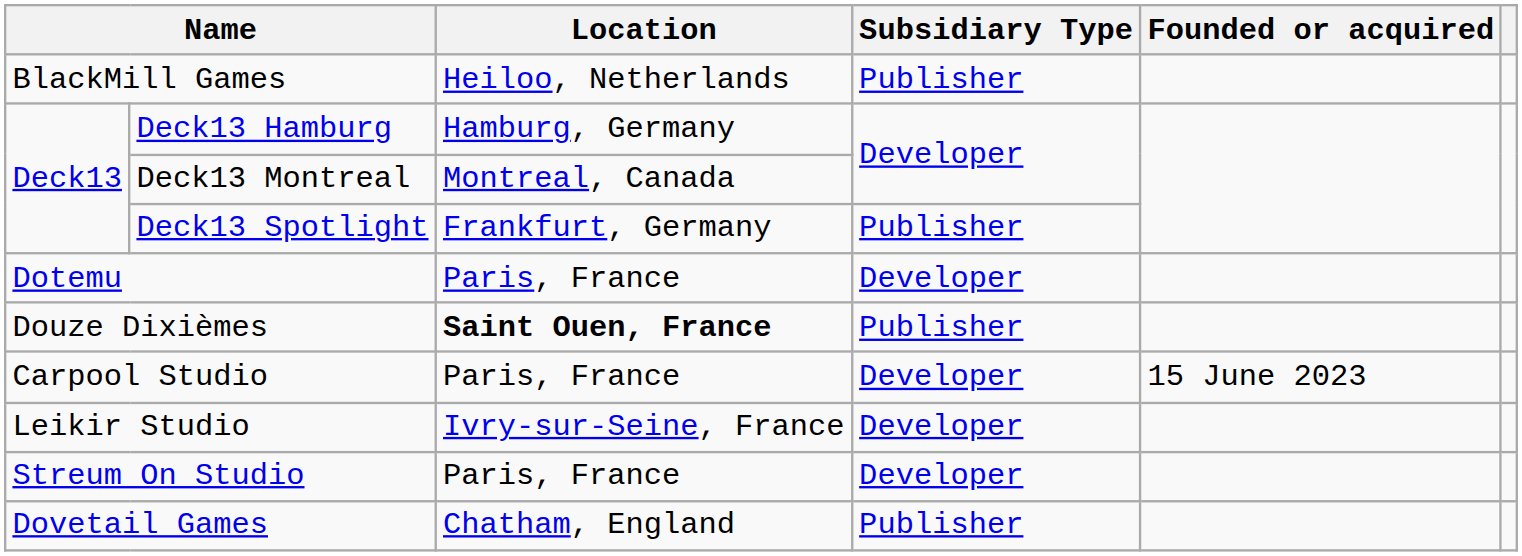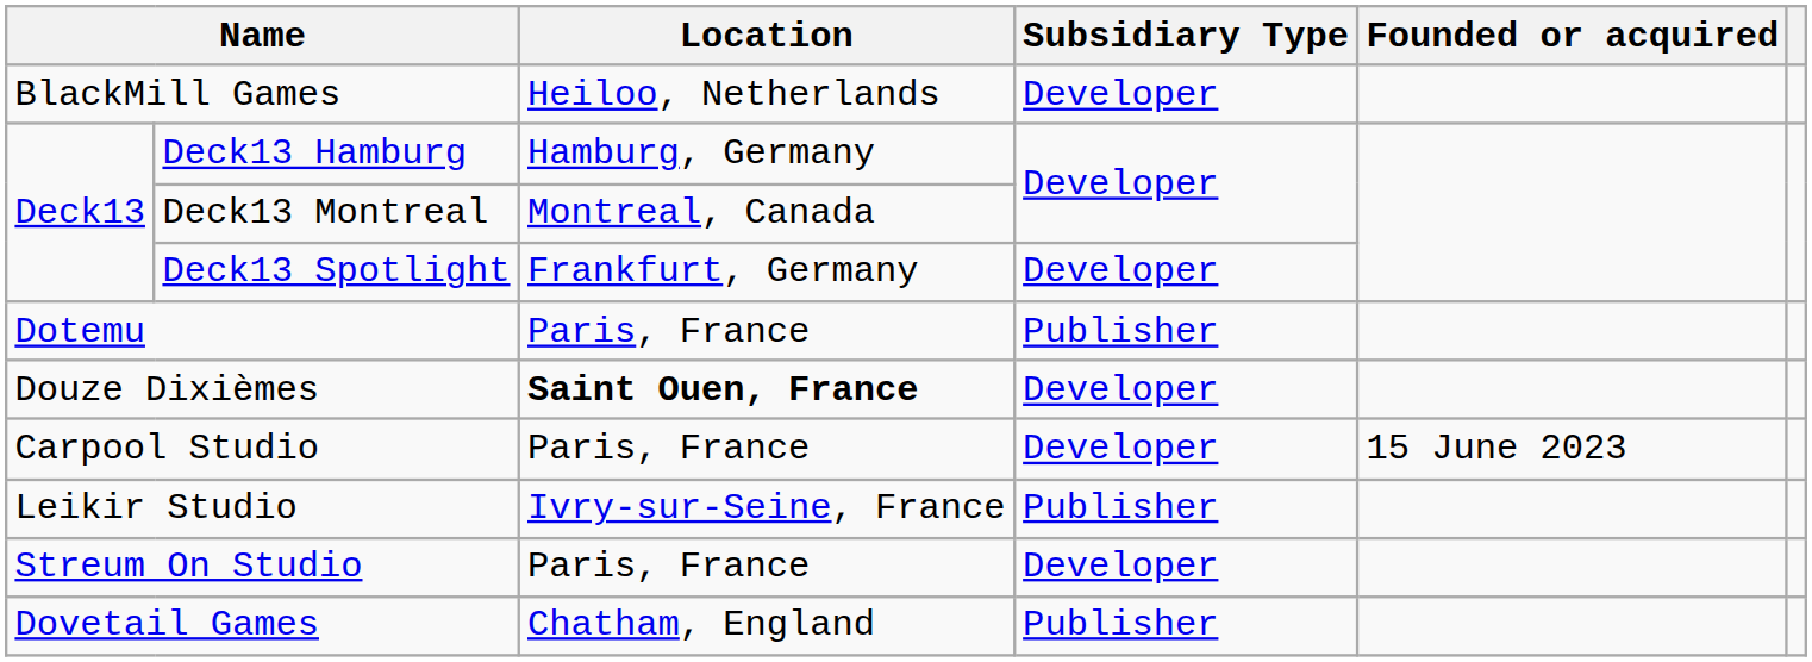BlackMill Games | Subsidiary Type: Publisher -> Developer
Deck13 Spotlight | Subsidiary Type: Publisher -> Developer
Dotemu | Subsidiary Type: Developer -> Publisher
Douze Dixièmes | Subsidiary Type: Publisher -> Developer
Leikir Studio | Subsidiary Type: Developer -> Publisher
